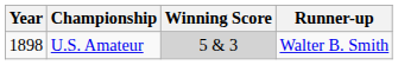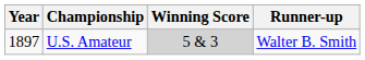U.S. Amateur | Year: 1898 -> 1897
